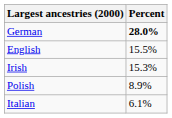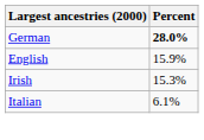English | Percent: 15.5% -> 15.9%
- row: Polish | 8.9%
